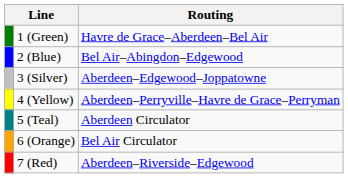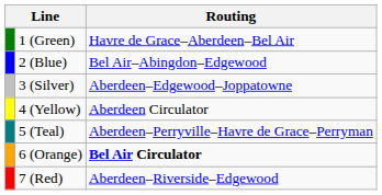4 (Yellow) | Routing: Aberdeen–Perryville–Havre de Grace–Perryman -> Aberdeen Circulator
5 (Teal) | Routing: Aberdeen Circulator -> Aberdeen–Perryville–Havre de Grace–Perryman
6 (Orange) | Routing: normal -> bold
